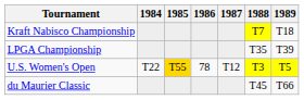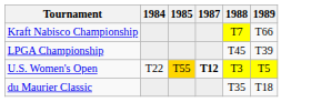- column: 1986 | 78
Kraft Nabisco Championship | 1989: T18 -> T66
LPGA Championship | 1988: T35 -> T45
U.S. Women's Open | 1987: normal -> bold
du Maurier Classic | 1988: T45 -> T35
du Maurier Classic | 1989: T66 -> T18
